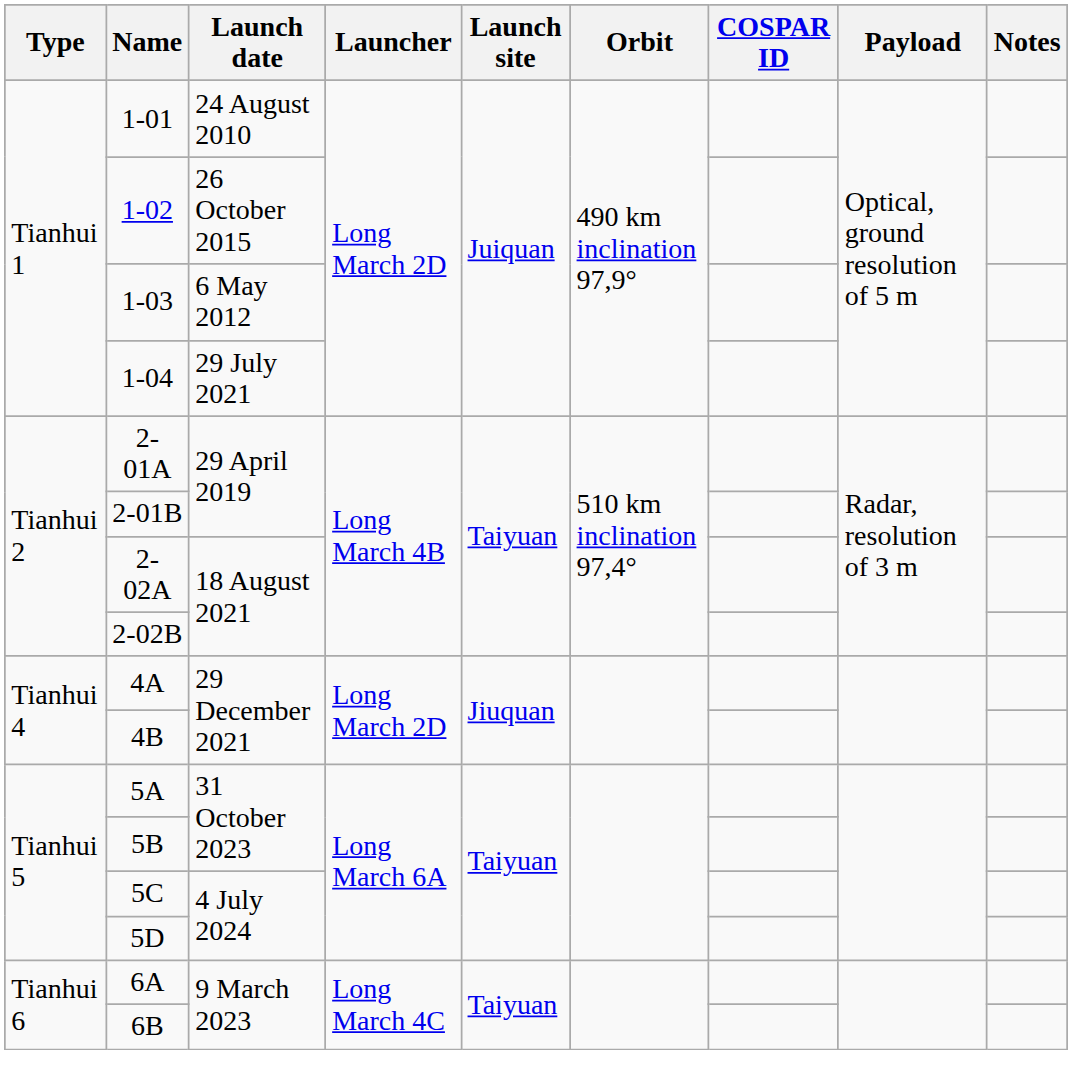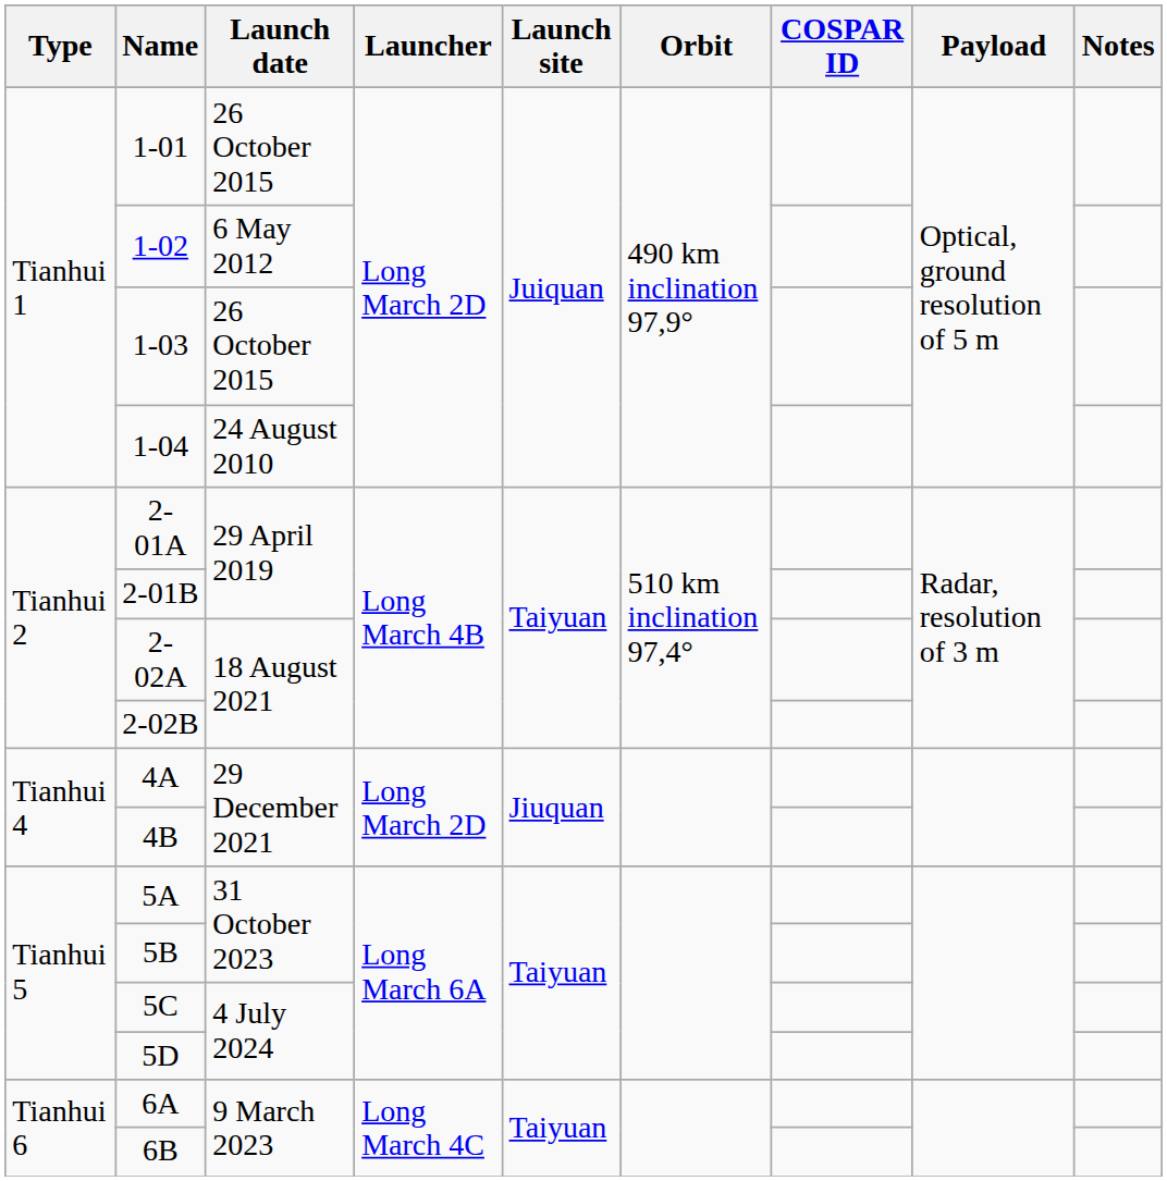1-01 | Launch date: 24 August 2010 -> 26 October 2015
1-02 | Launch date: 26 October 2015 -> 6 May 2012
1-03 | Launch date: 6 May 2012 -> 26 October 2015
1-04 | Launch date: 29 July 2021 -> 24 August 2010
